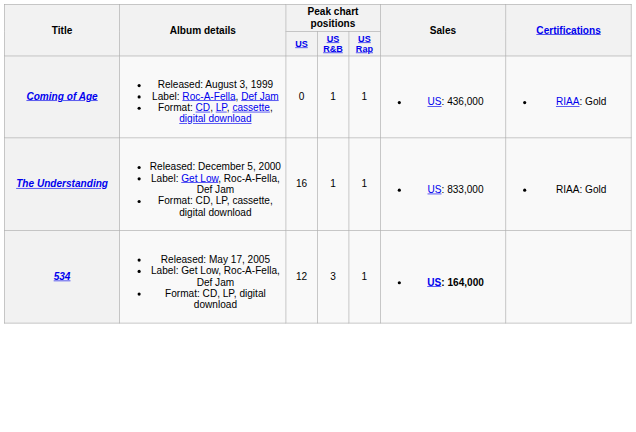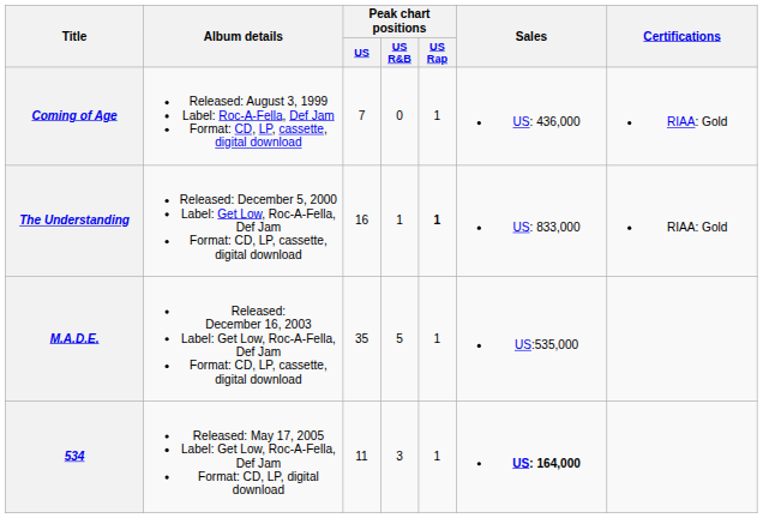Coming of Age | Peak chart positions / US: 0 -> 7
Coming of Age | Peak chart positions / US R&B: 1 -> 0
The Understanding | Peak chart positions / US Rap: normal -> bold
+ row: M.A.D.E. | Released: December 16, 2003 Label: Get Low, Roc-A-Fella, Def Jam Format: CD, LP, cassette, digital download | 35 | 5 | 1 | US:535,000
534 | Peak chart positions / US: 12 -> 11
